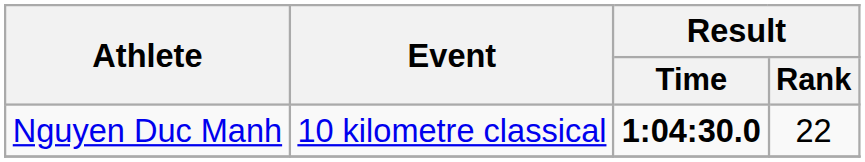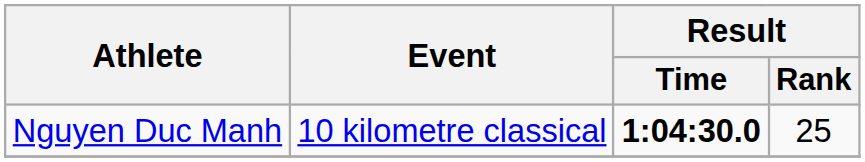Nguyen Duc Manh | Result / Rank: 22 -> 25
